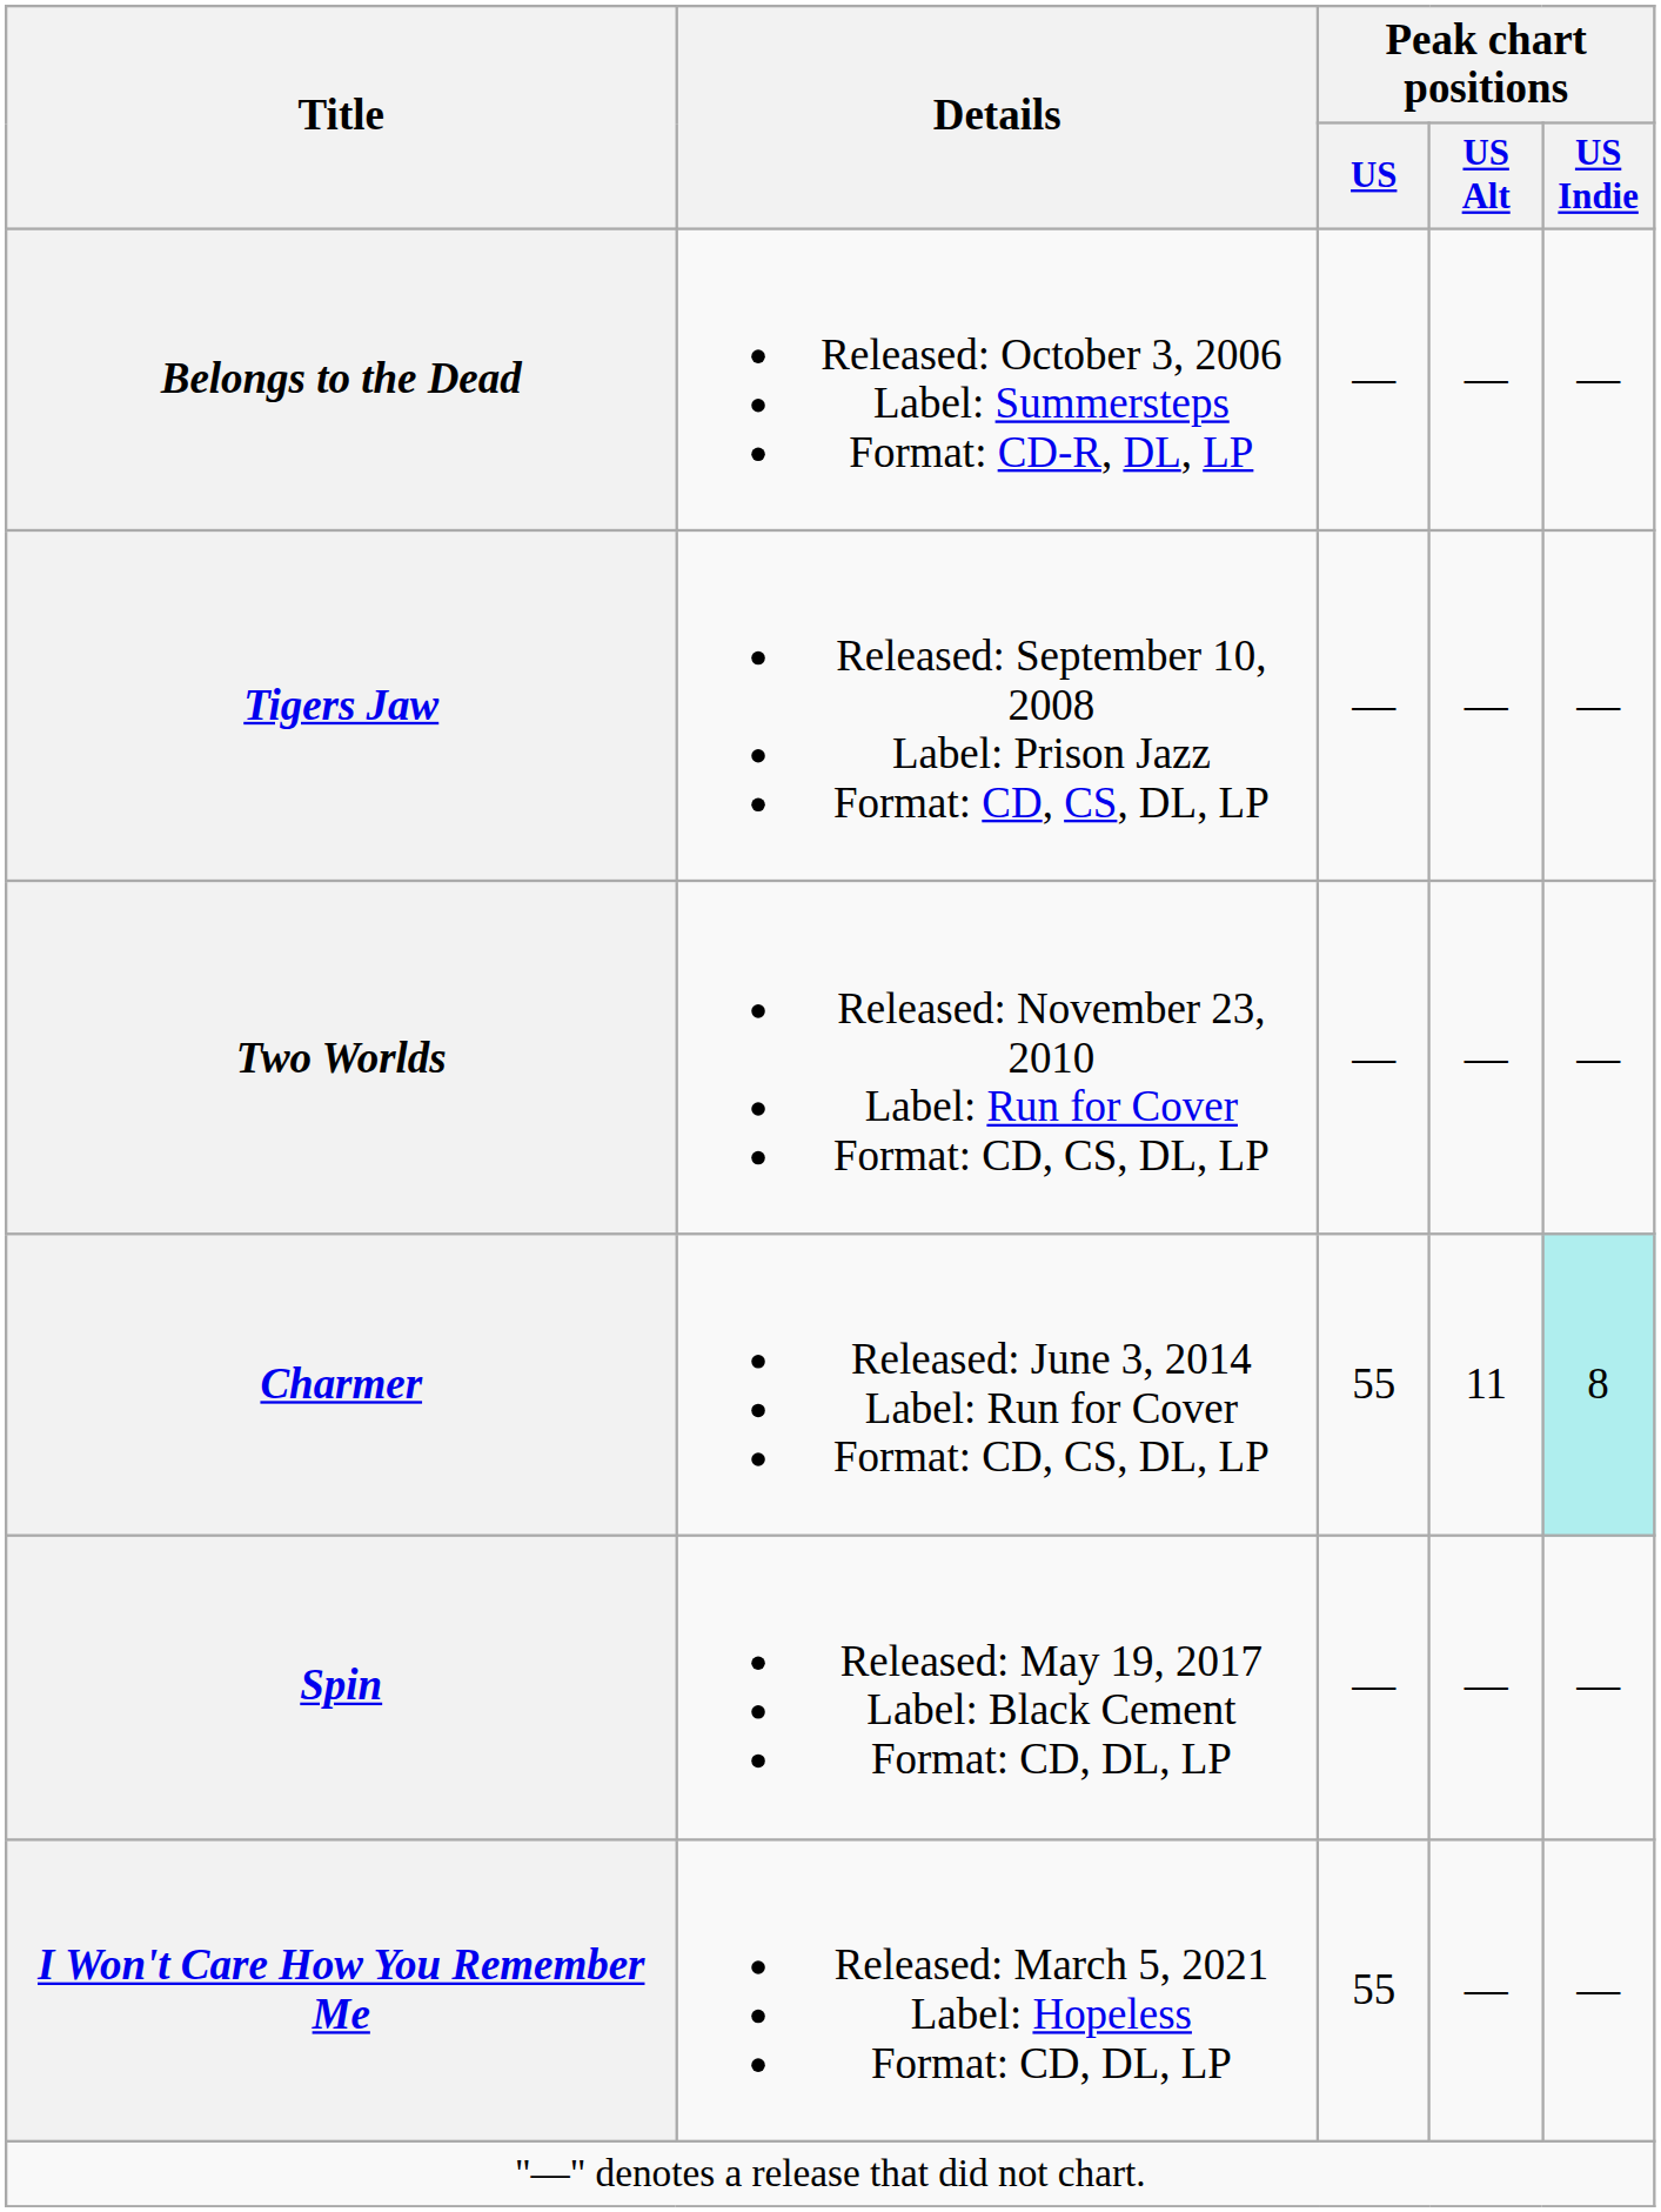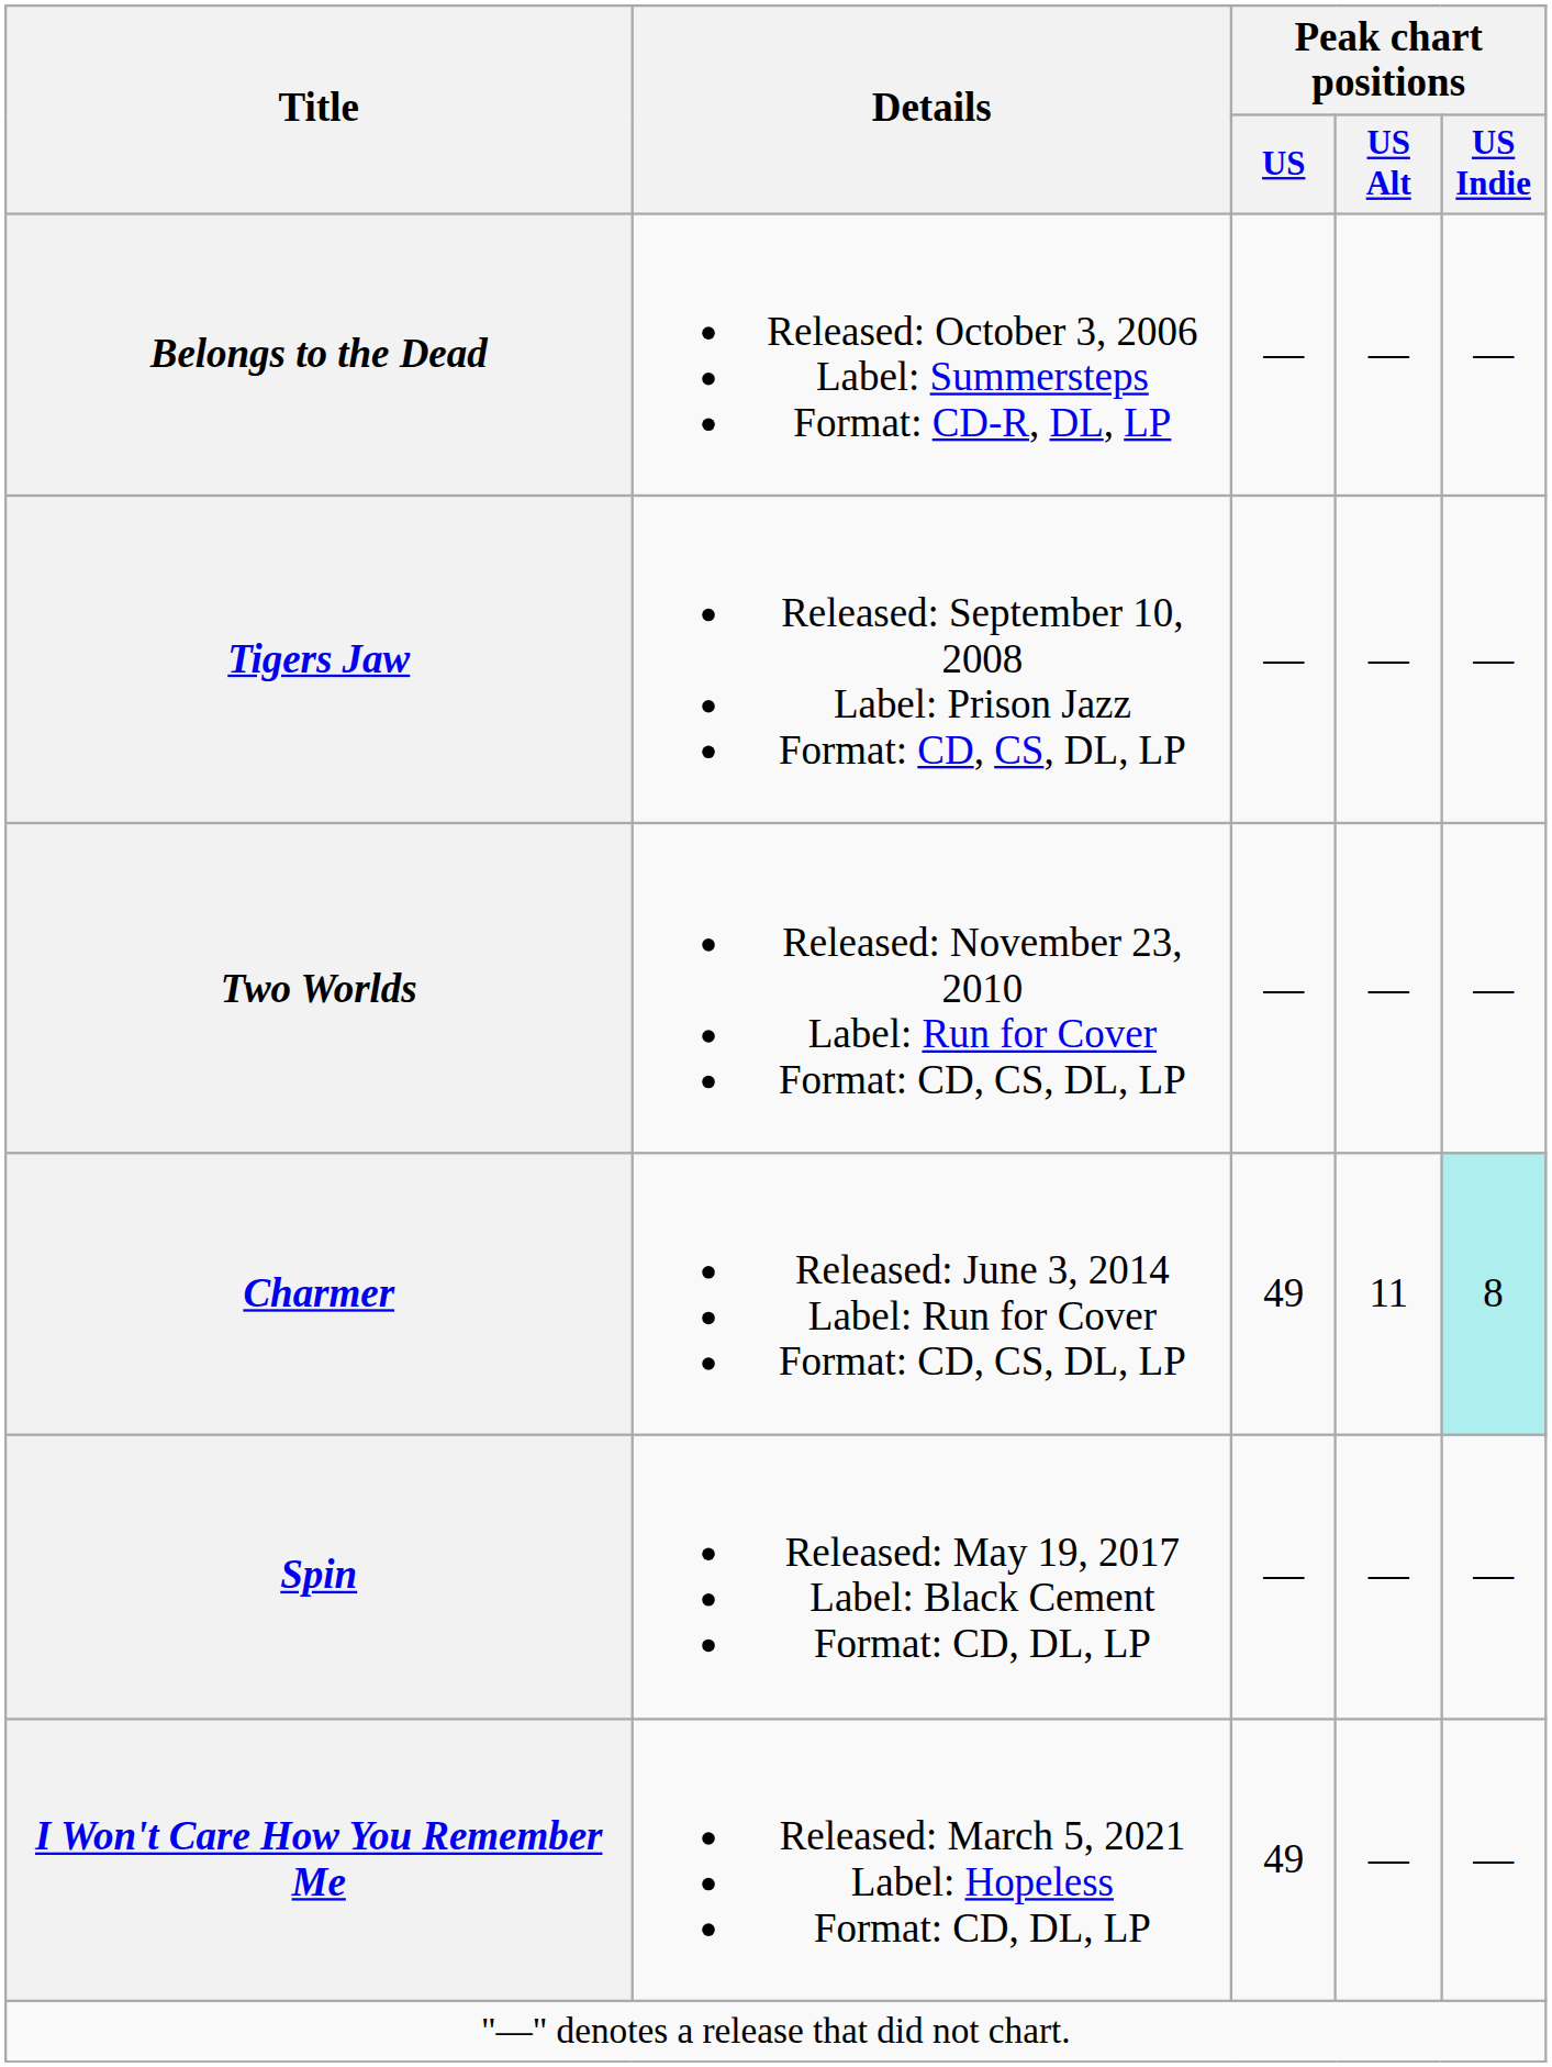Charmer | Peak chart positions / US: 55 -> 49
I Won't Care How You Remember Me | Peak chart positions / US: 55 -> 49
